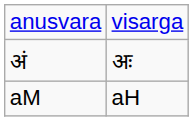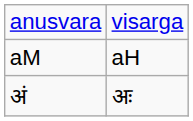rows swapped: अं <-> aM
